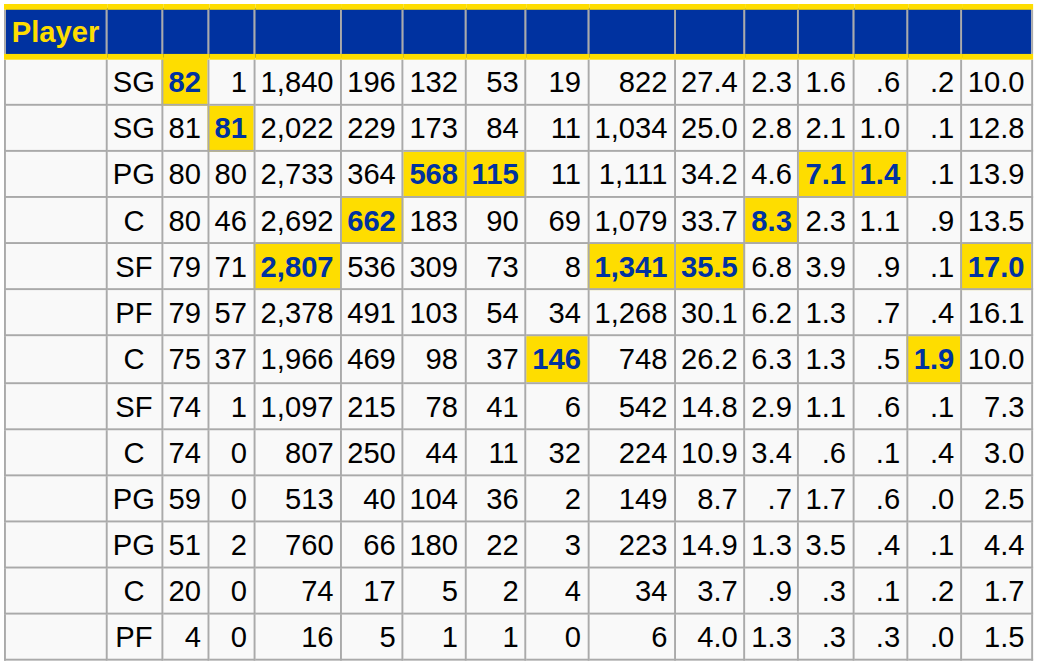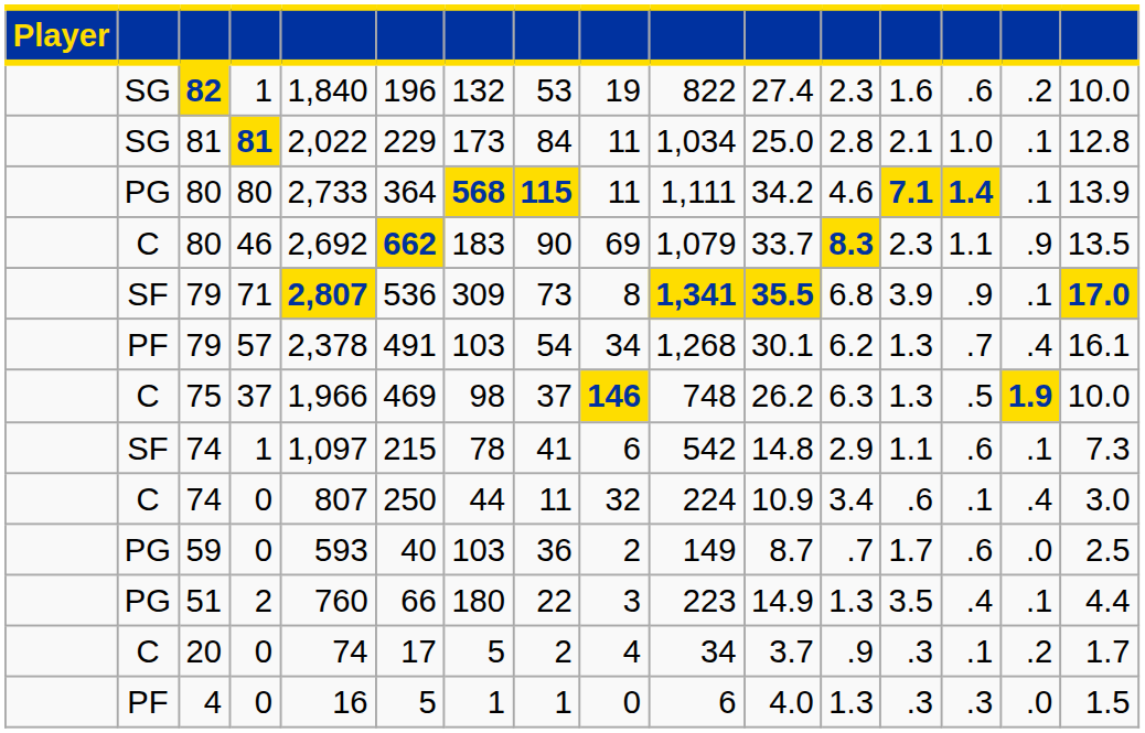59 | column 5: 513 -> 593
59 | column 7: 104 -> 103
